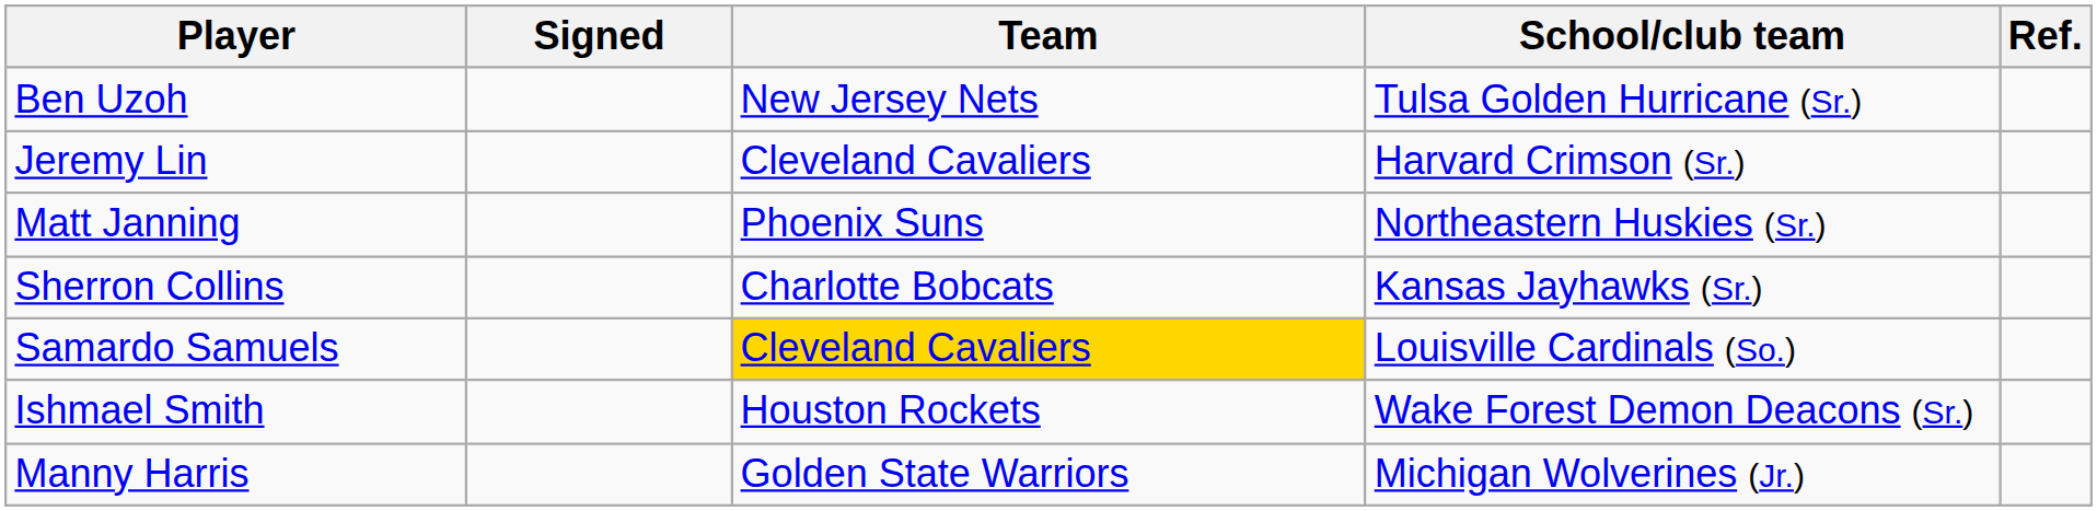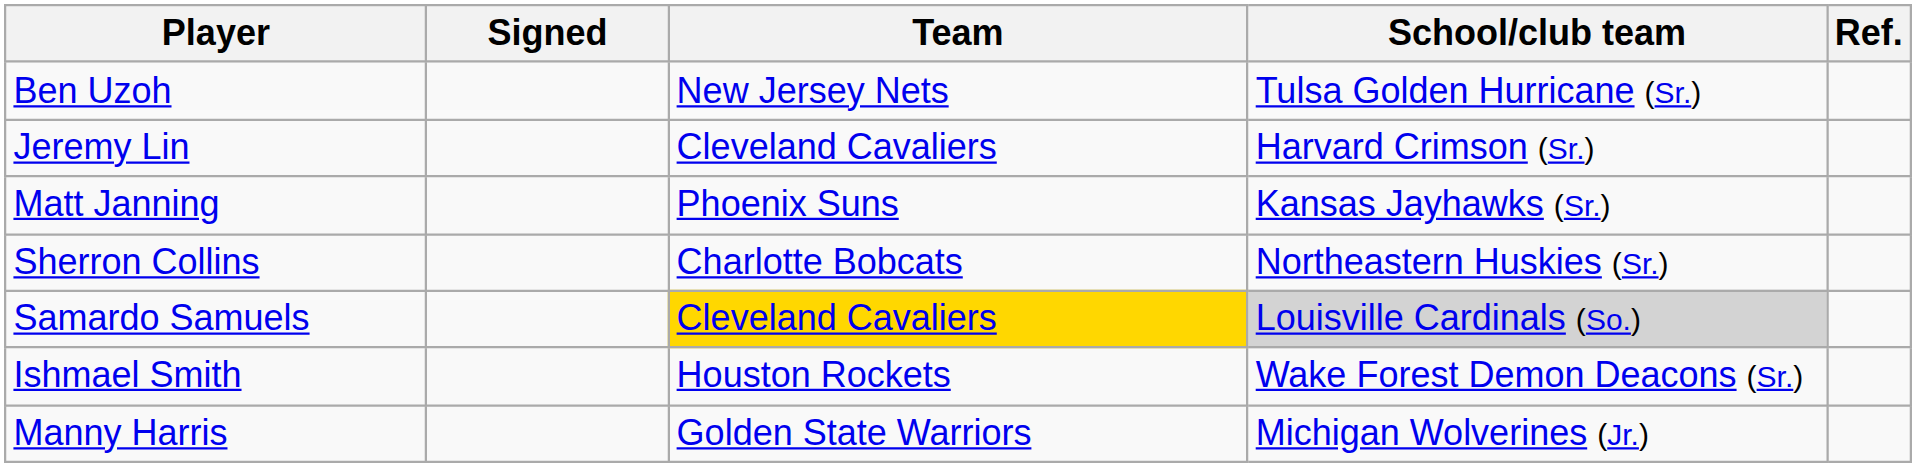Matt Janning | School/club team: Northeastern Huskies (Sr.) -> Kansas Jayhawks (Sr.)
Sherron Collins | School/club team: Kansas Jayhawks (Sr.) -> Northeastern Huskies (Sr.)
Samardo Samuels | School/club team: no background -> lightgrey background
